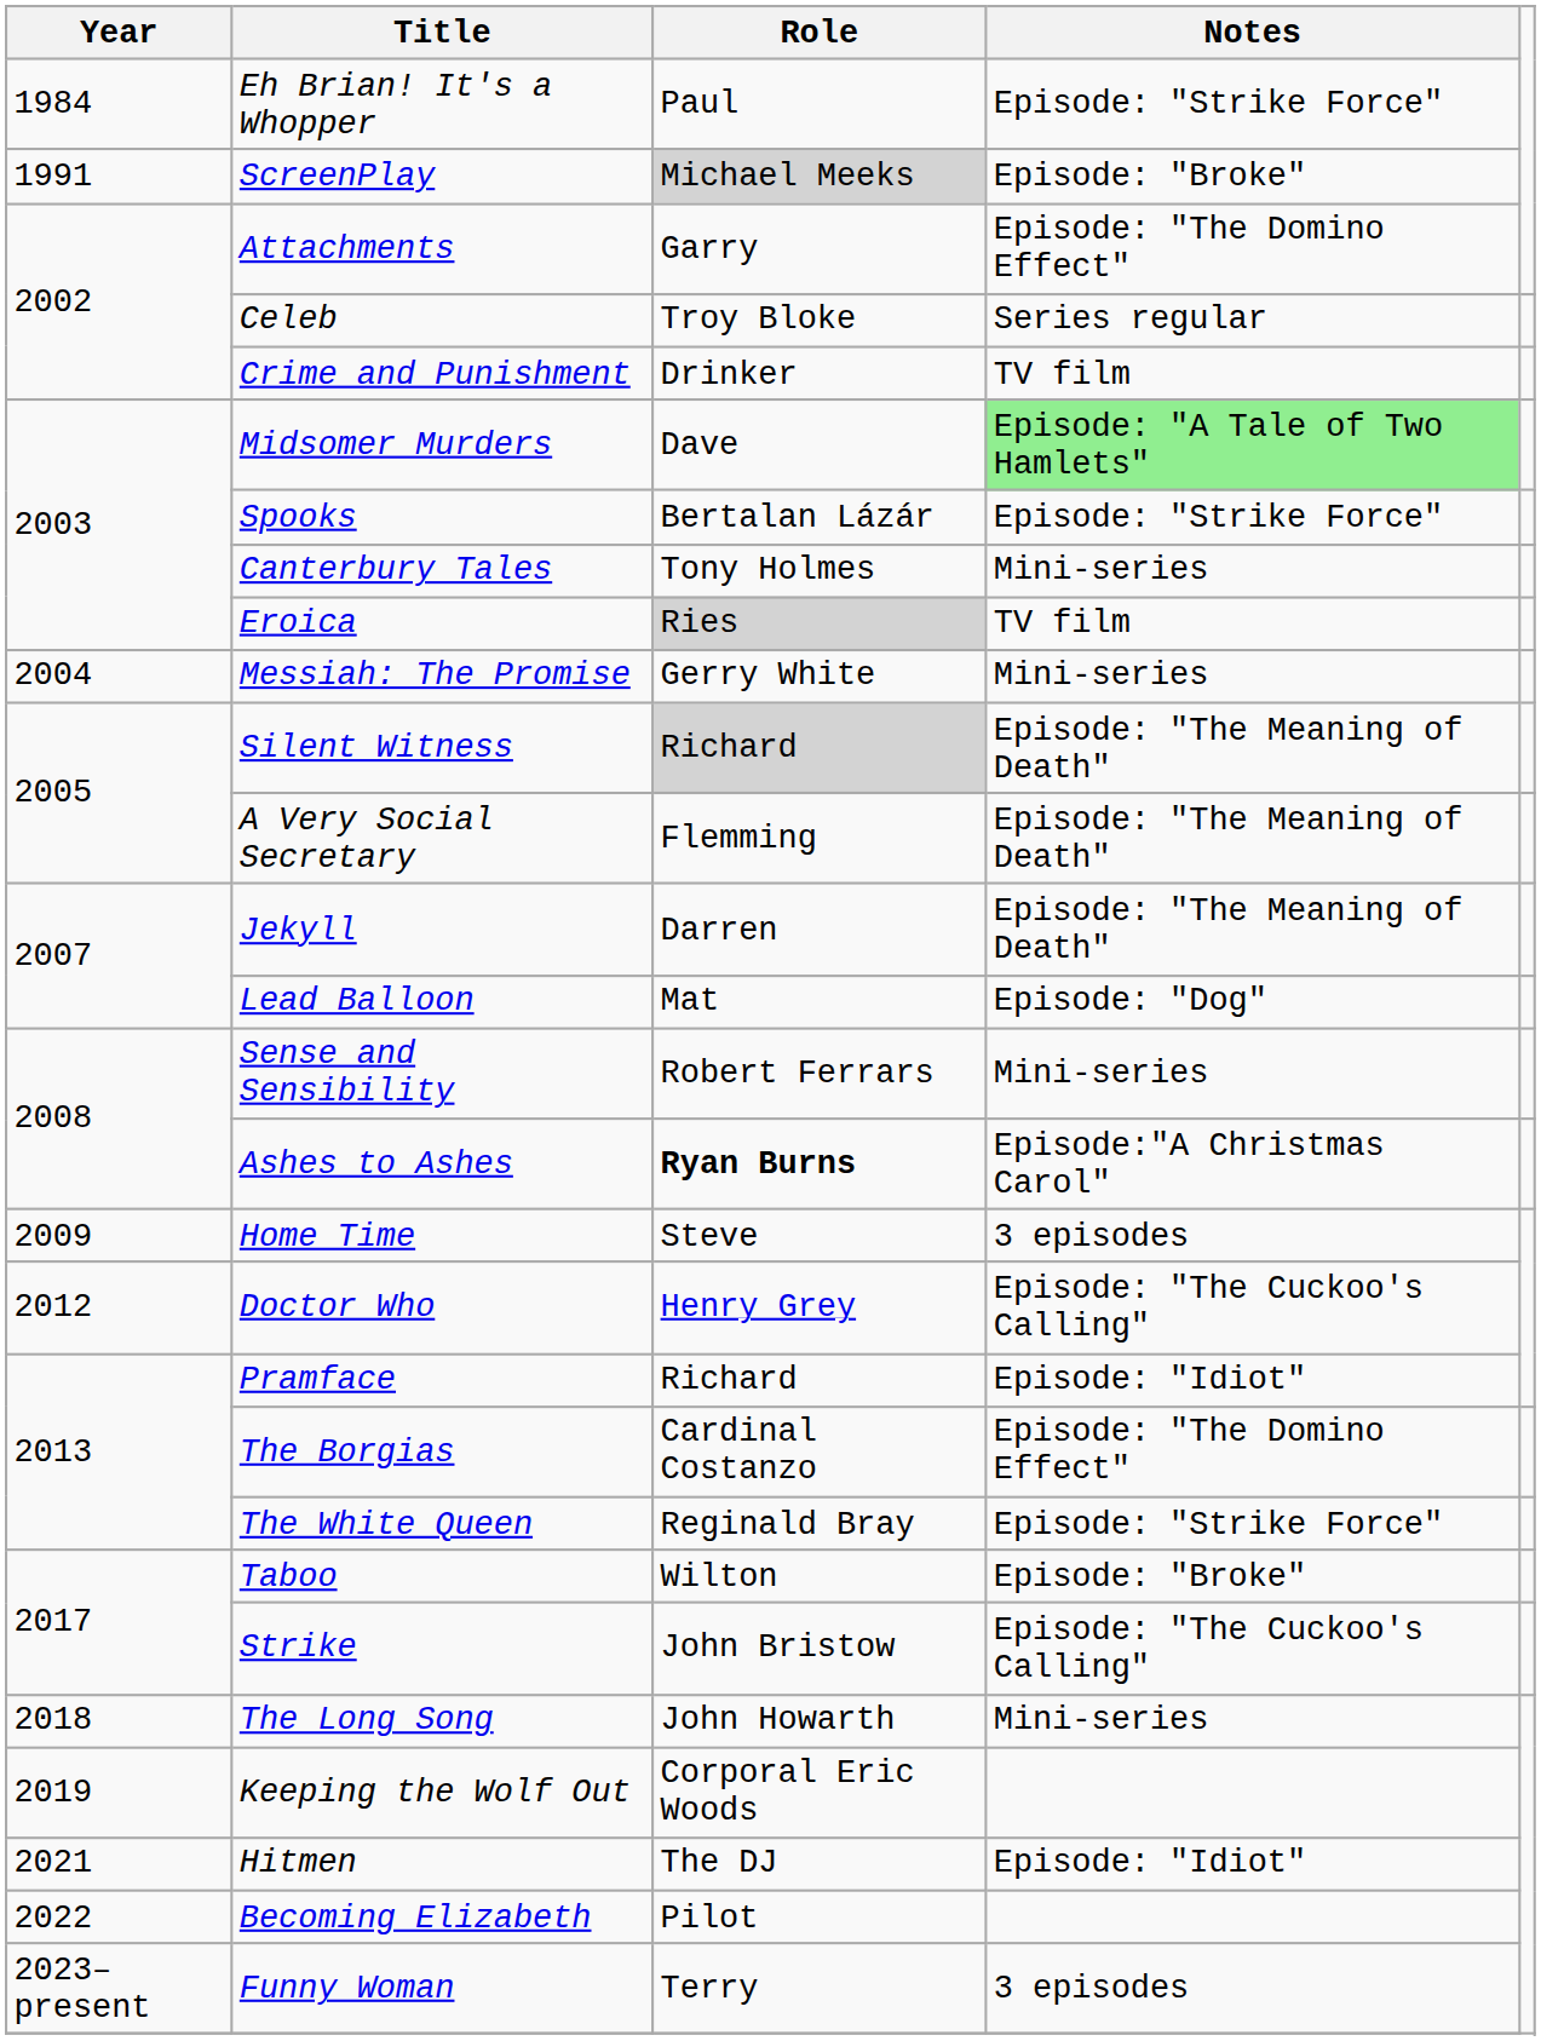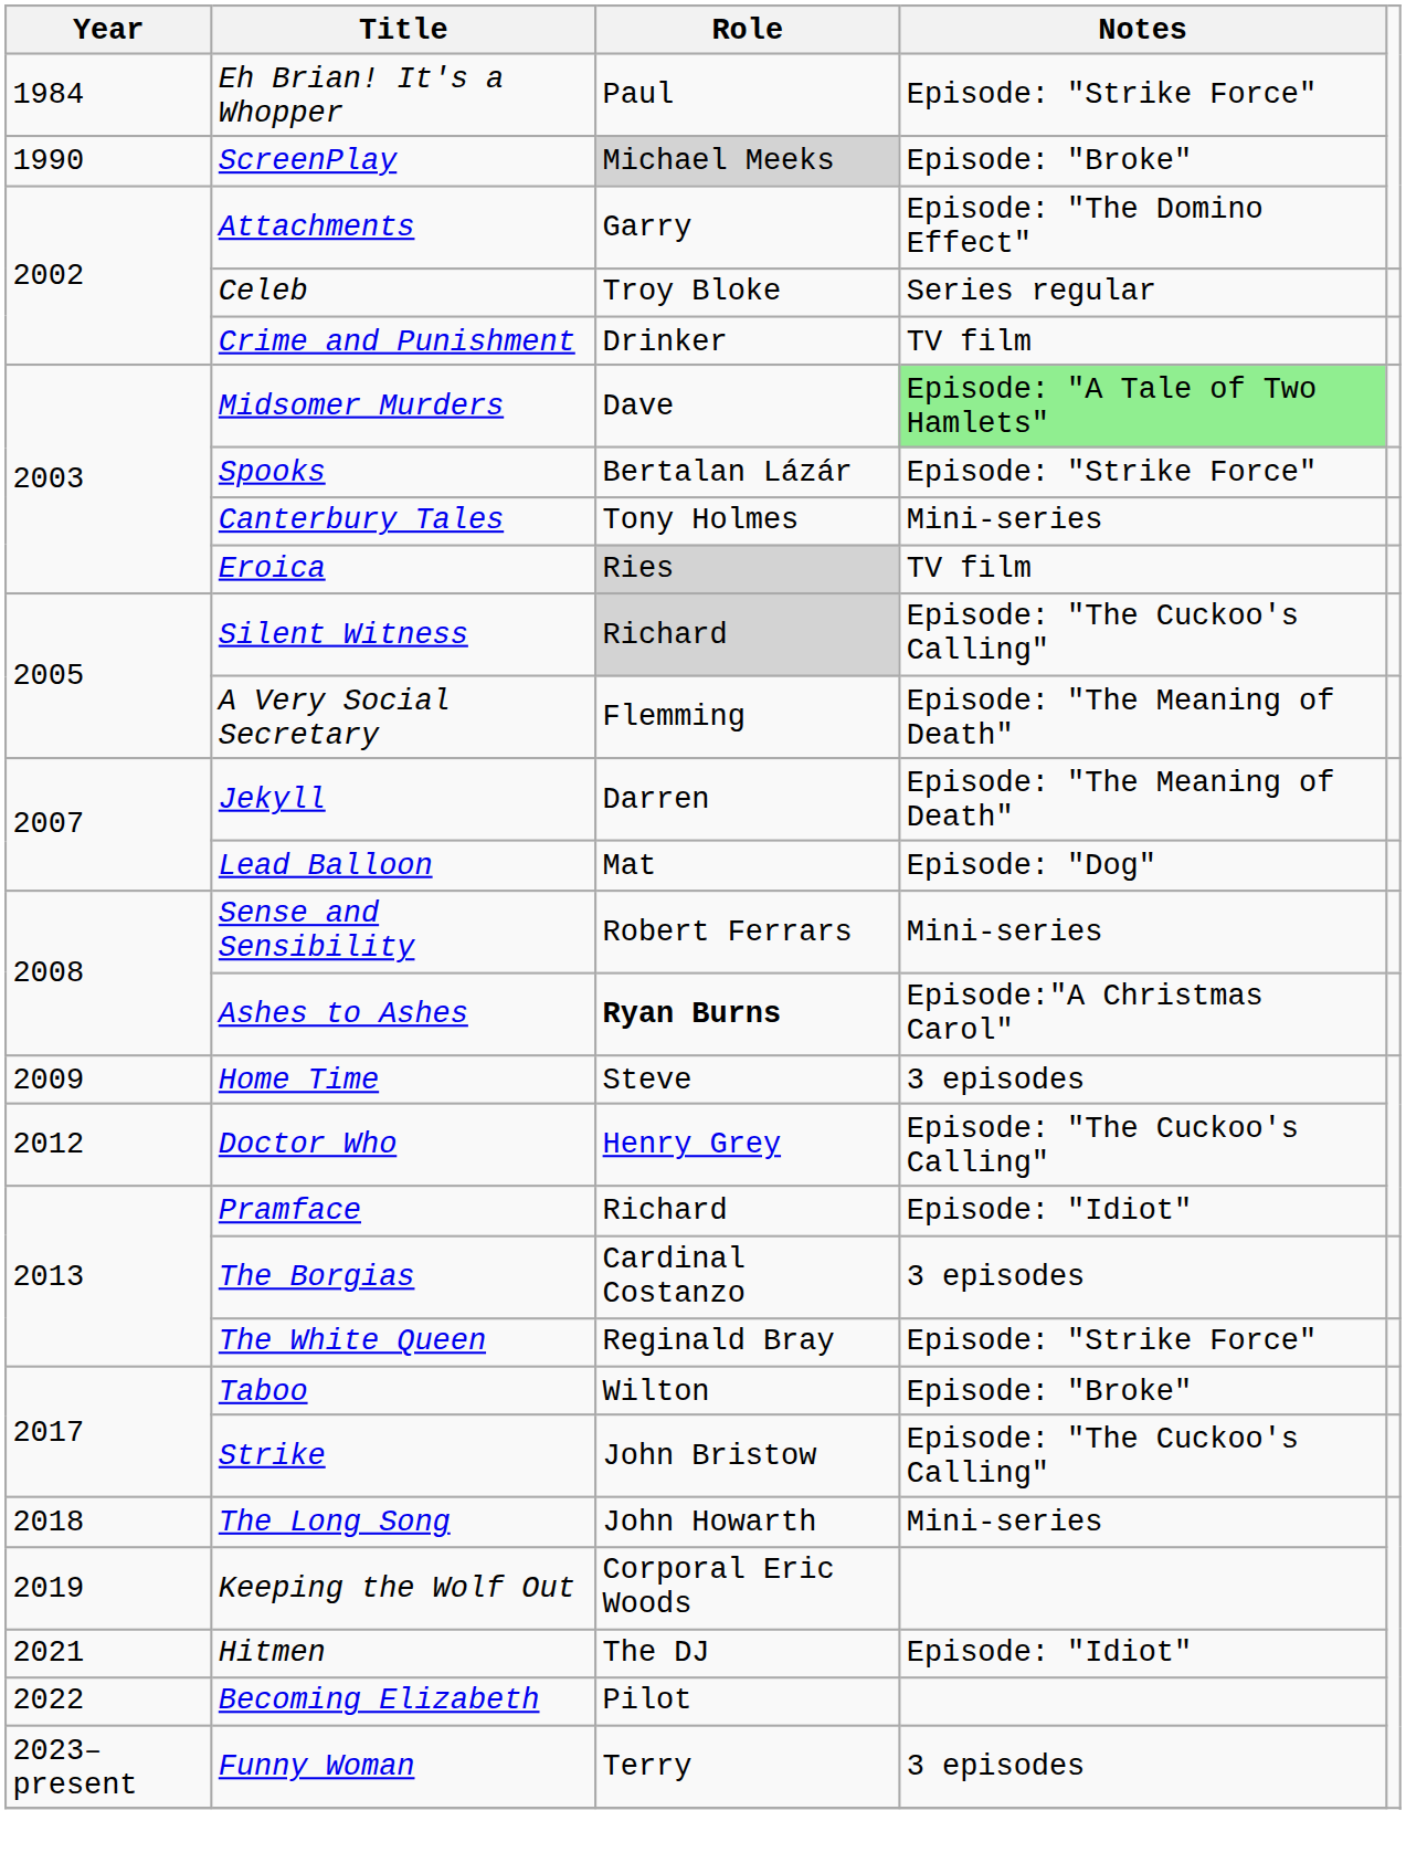ScreenPlay | Year: 1991 -> 1990
- row: 2004 | Messiah: The Promise | Gerry White | Mini-series
Silent Witness | Notes: Episode: "The Meaning of Death" -> Episode: "The Cuckoo's Calling"
The Borgias | Notes: Episode: "The Domino Effect" -> 3 episodes
